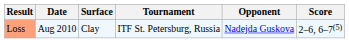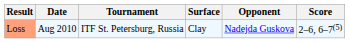columns swapped: Tournament <-> Surface
